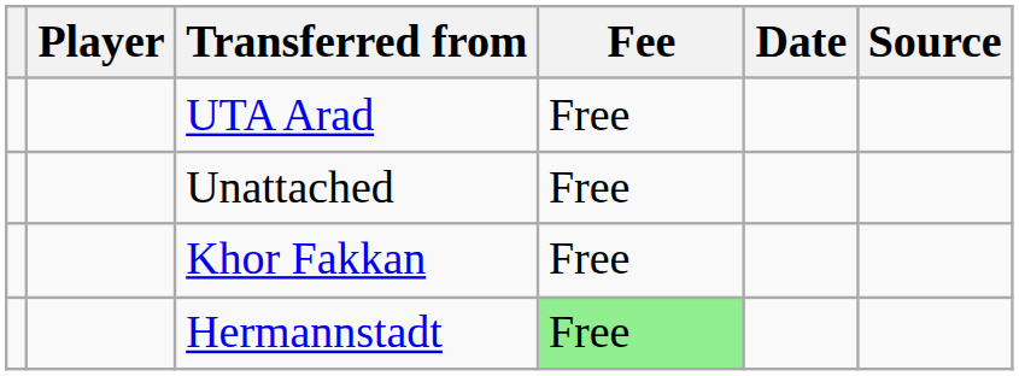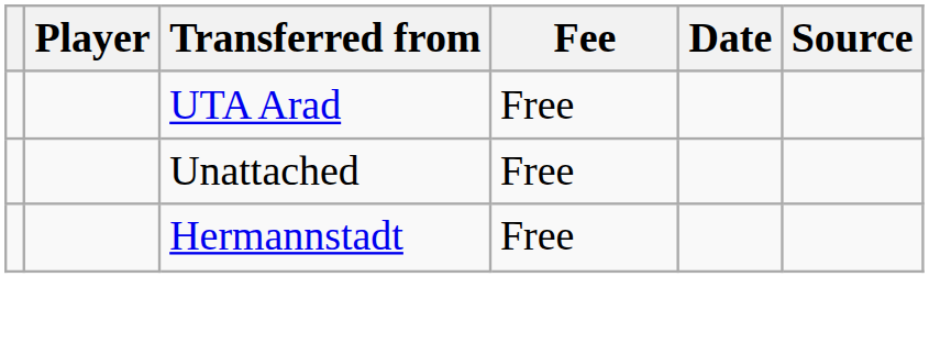- row: Khor Fakkan | Free
Hermannstadt | Fee: lightgreen background -> no background
